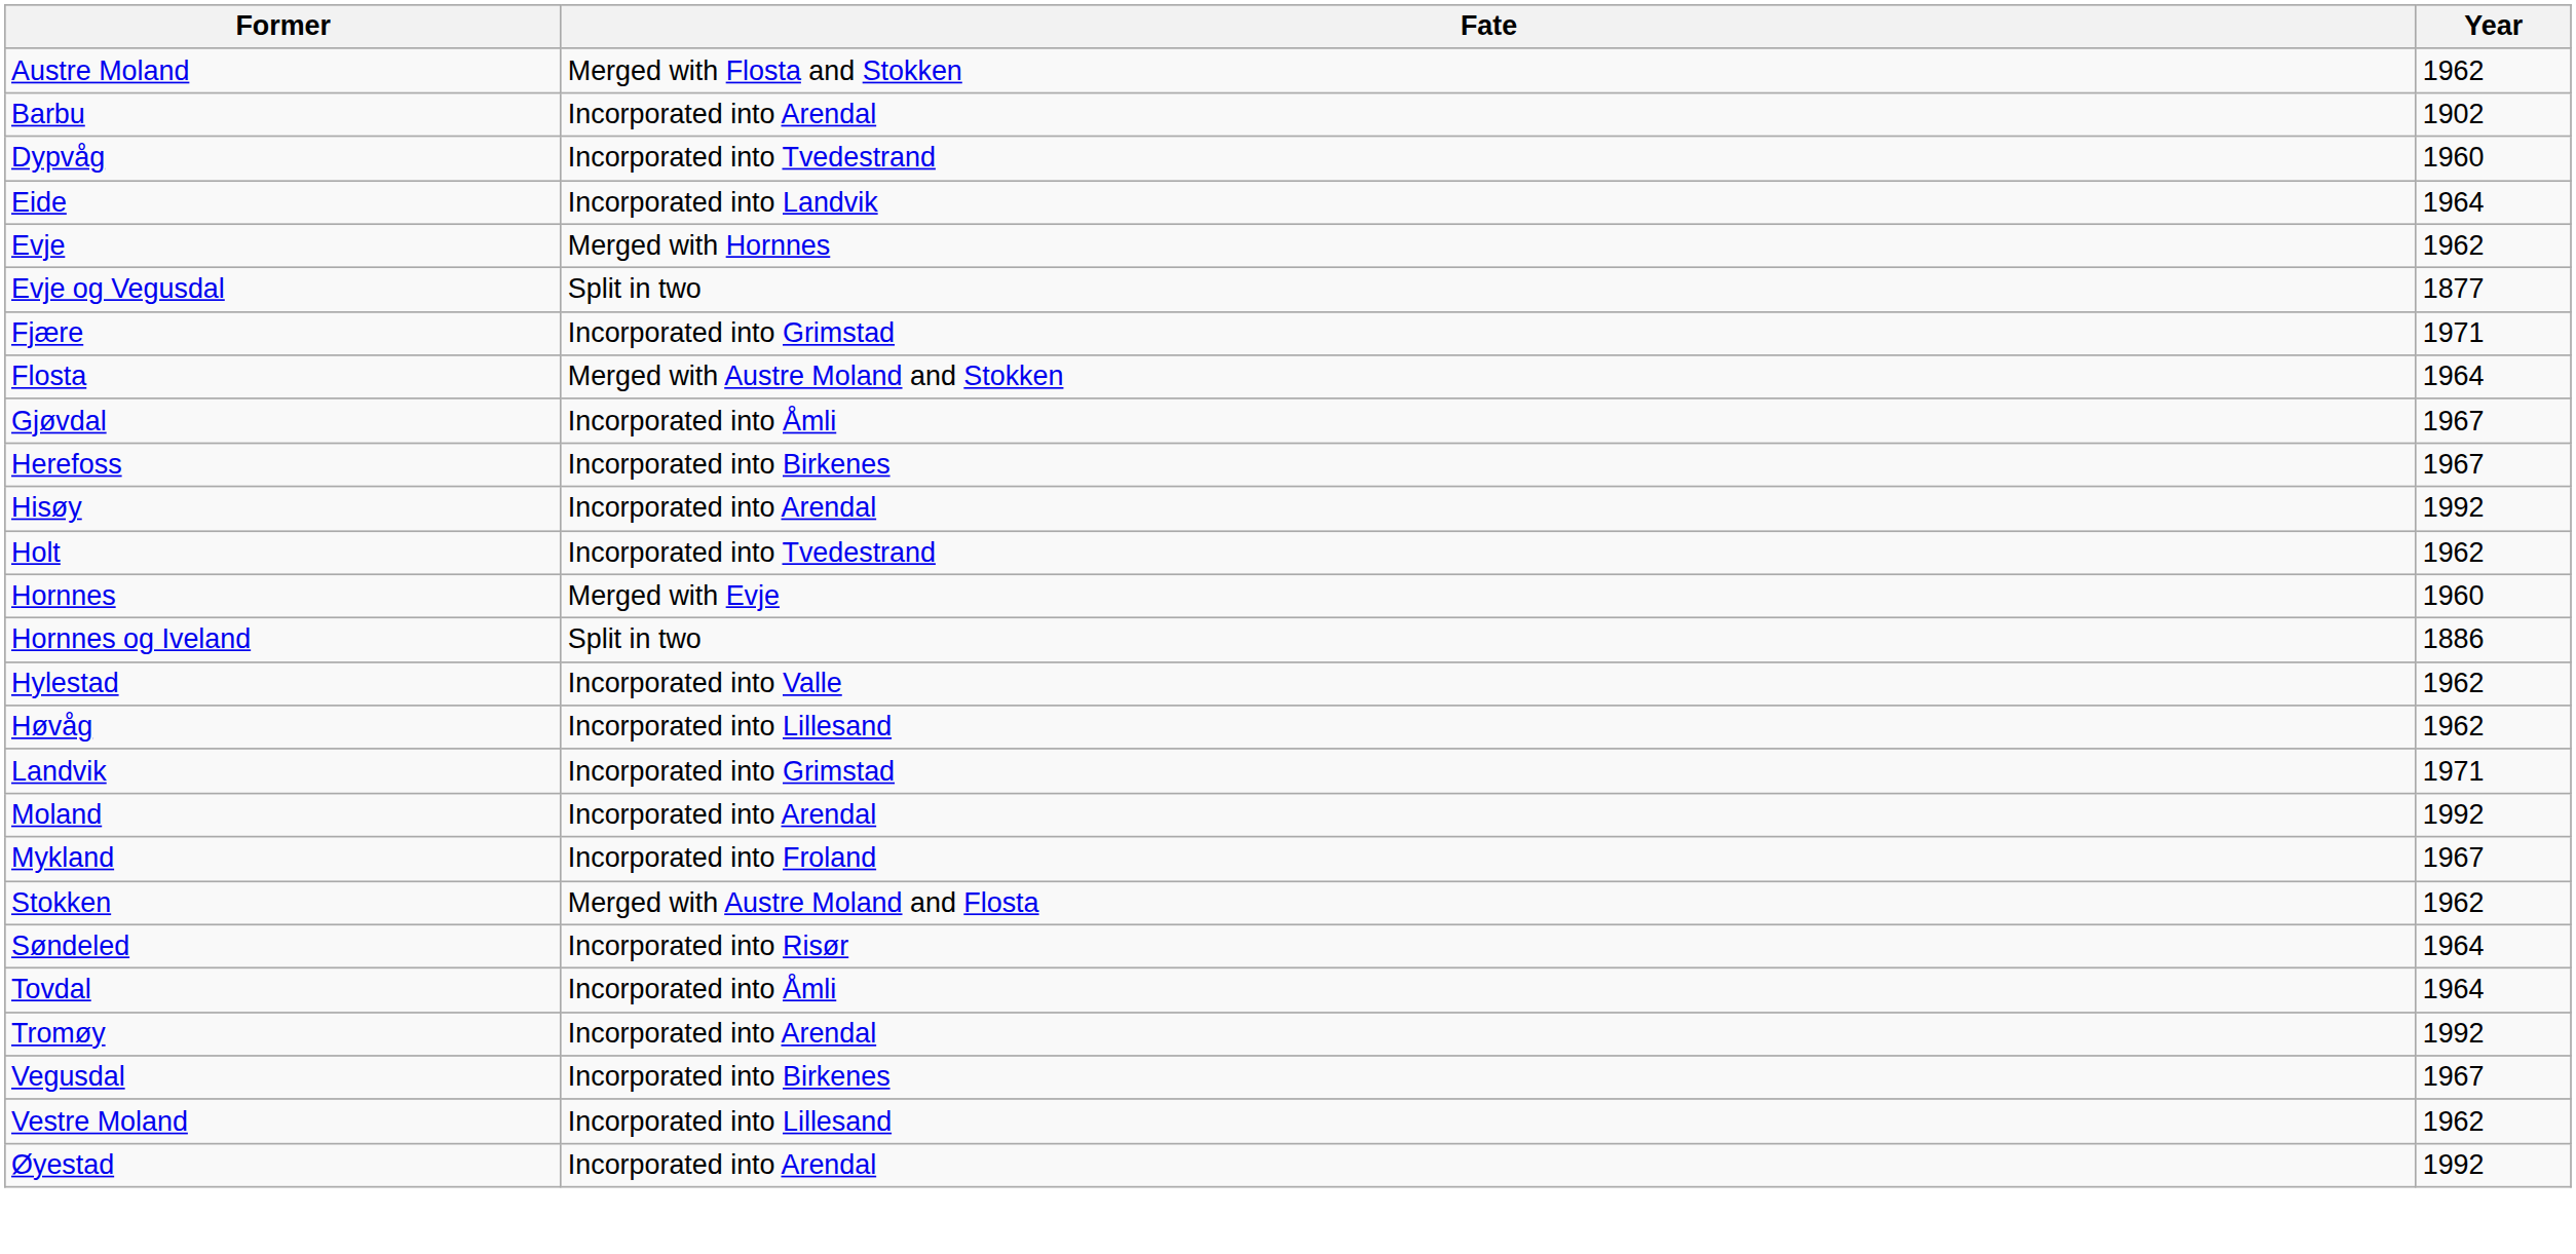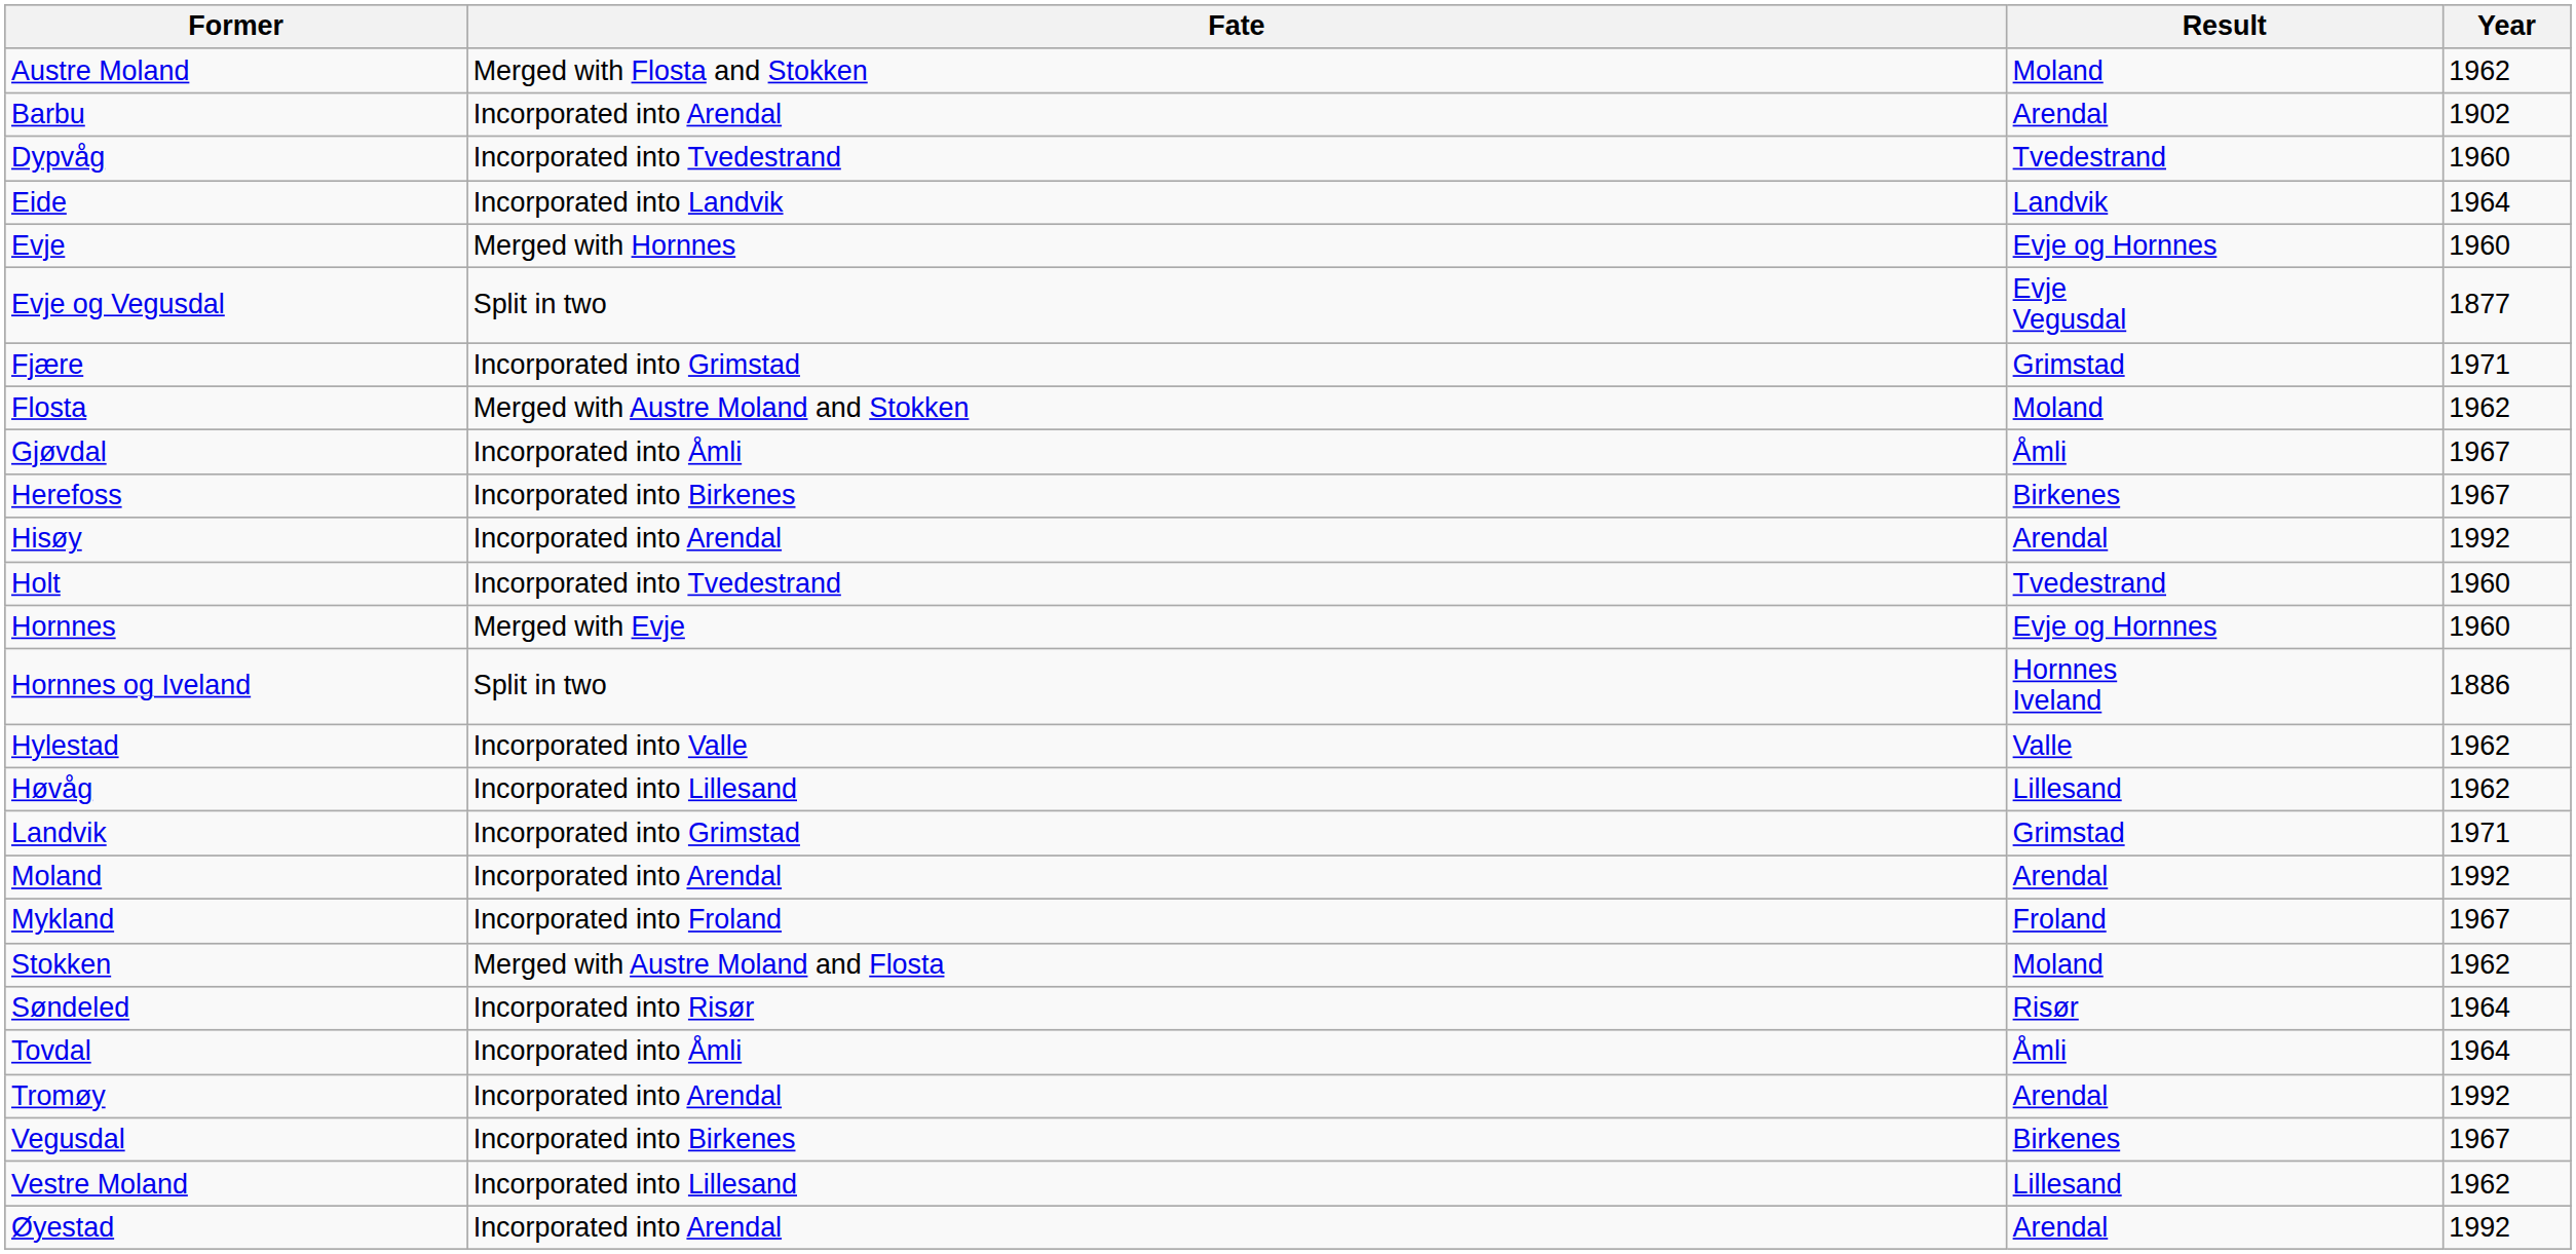+ column: Result | Moland | Arendal | Tvedestrand | Landvik | Evje og Hornnes | Evje Vegusdal | Grimstad | Moland | Åmli | Birkenes | Arendal | Tvedestrand | Evje og Hornnes | Hornnes Iveland | Valle | Lillesand | Grimstad | Arendal | Froland | Moland | Risør | Åmli | Arendal | Birkenes | Lillesand | Arendal
Evje | Year: 1962 -> 1960
Flosta | Year: 1964 -> 1962
Holt | Year: 1962 -> 1960
